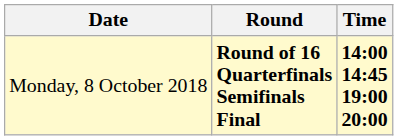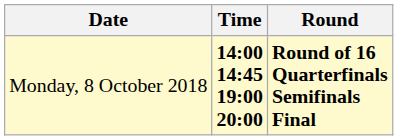columns swapped: Time <-> Round
